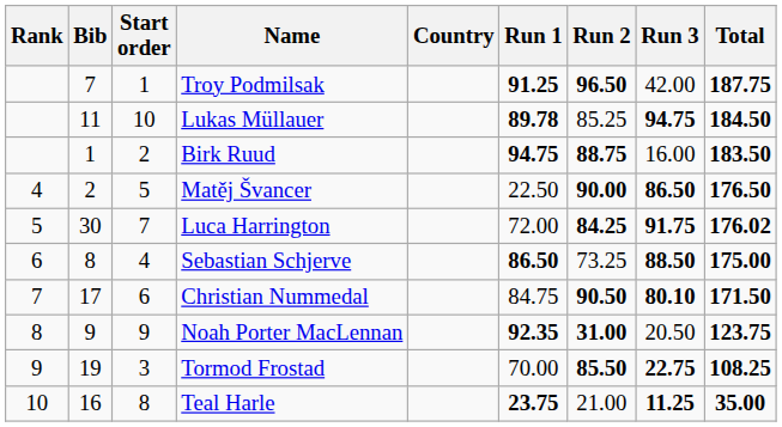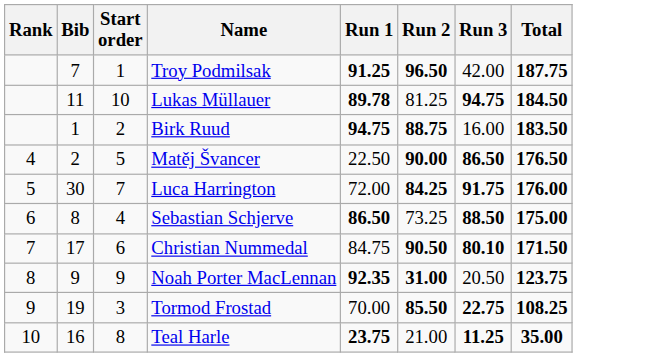- column: Country
Lukas Müllauer | Run 2: 85.25 -> 81.25
Luca Harrington | Total: 176.02 -> 176.00
